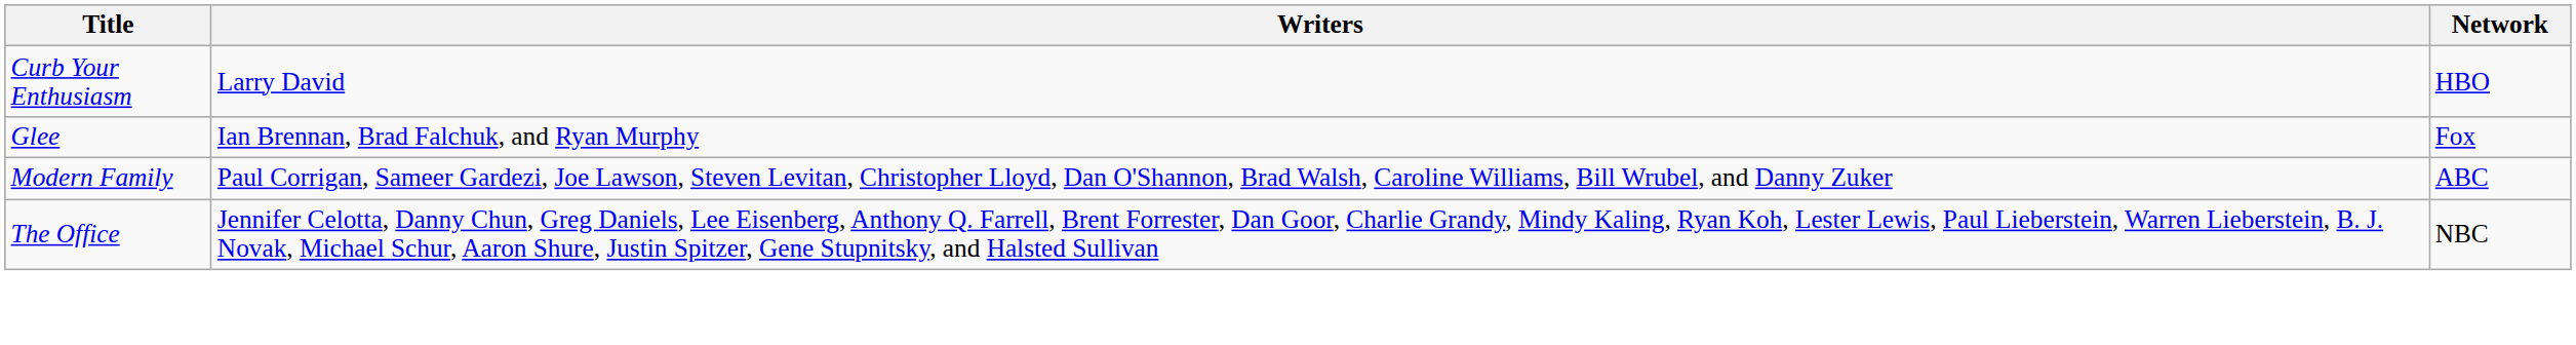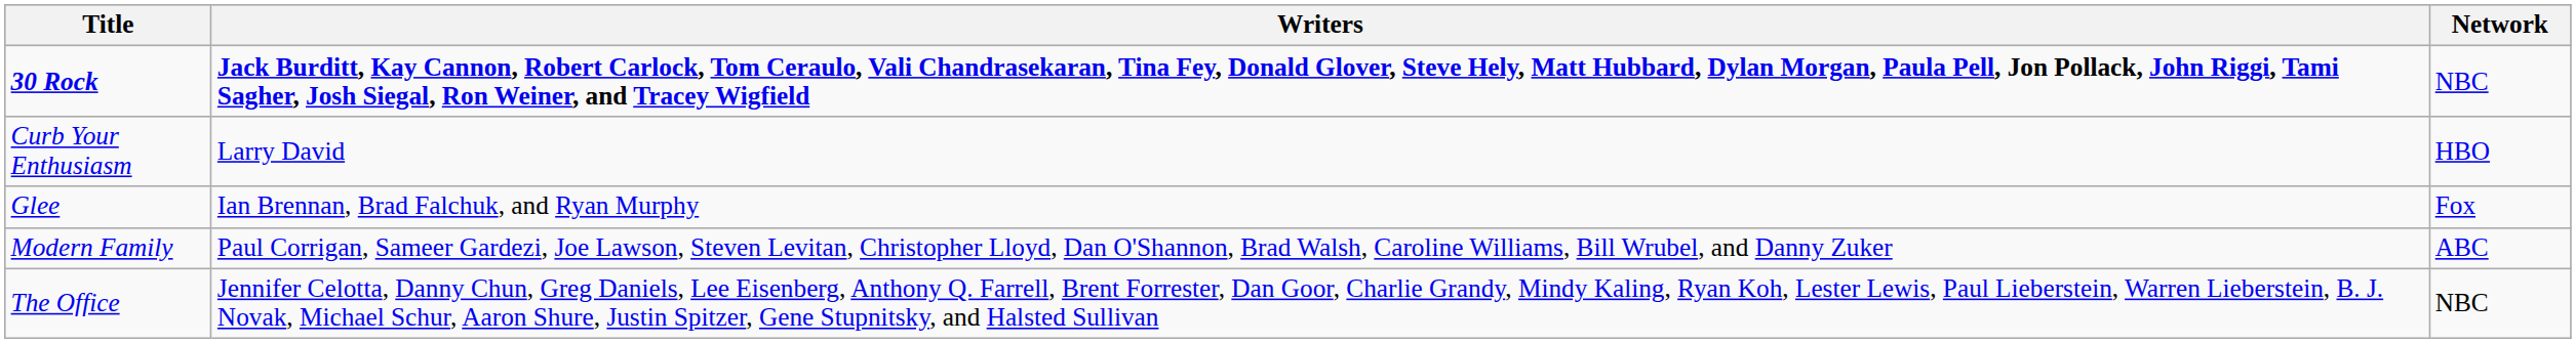+ row: 30 Rock | Jack Burditt, Kay Cannon, Robert Carlock, Tom Ceraulo, Vali Chandrasekaran, Tina Fey, Donald Glover, Steve Hely, Matt Hubbard, Dylan Morgan, Paula Pell, Jon Pollack, John Riggi, Tami Sagher, Josh Siegal, Ron Weiner, and Tracey Wigfield | NBC
